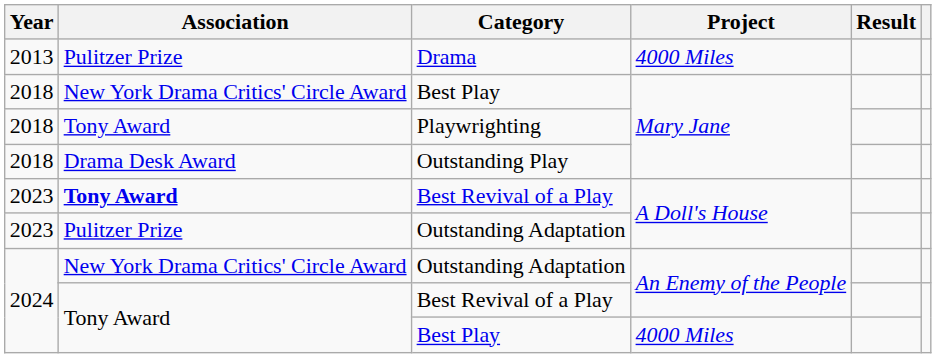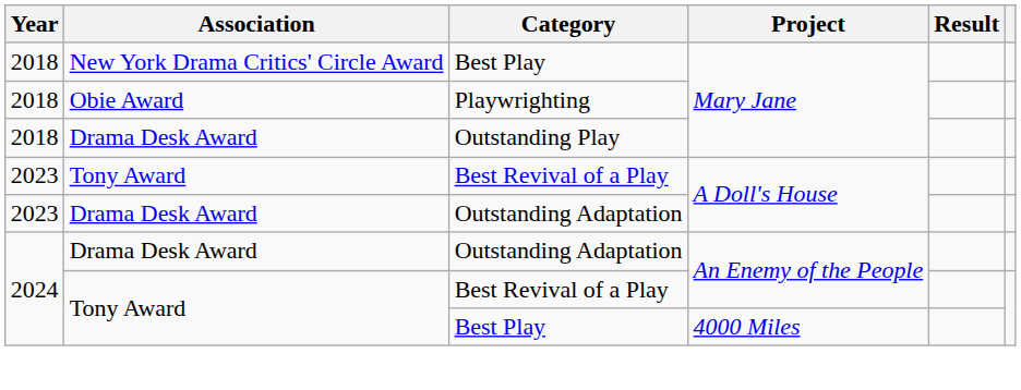- row: 2013 | Pulitzer Prize | Drama | 4000 Miles
Playwrighting | Association: Tony Award -> Obie Award
2023 / Best Revival of a Play | Association: bold -> normal
2023 / Outstanding Adaptation | Association: Pulitzer Prize -> Drama Desk Award
2024 / Outstanding Adaptation | Association: New York Drama Critics' Circle Award -> Drama Desk Award
